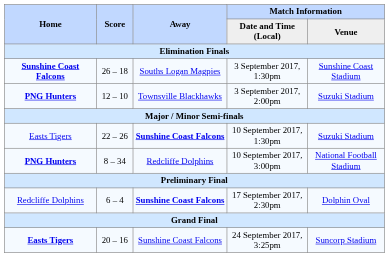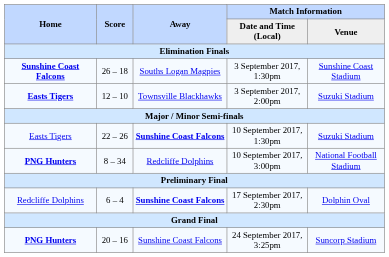3 September 2017, 2:00pm | Home: PNG Hunters -> Easts Tigers
24 September 2017, 3:25pm | Home: Easts Tigers -> PNG Hunters
